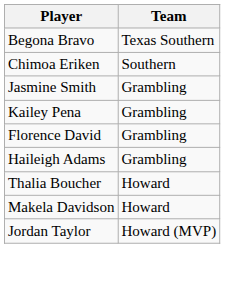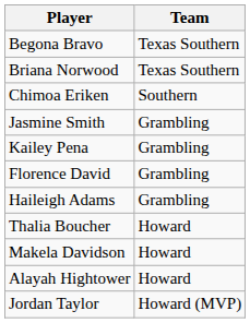+ row: Briana Norwood | Texas Southern
+ row: Alayah Hightower | Howard
